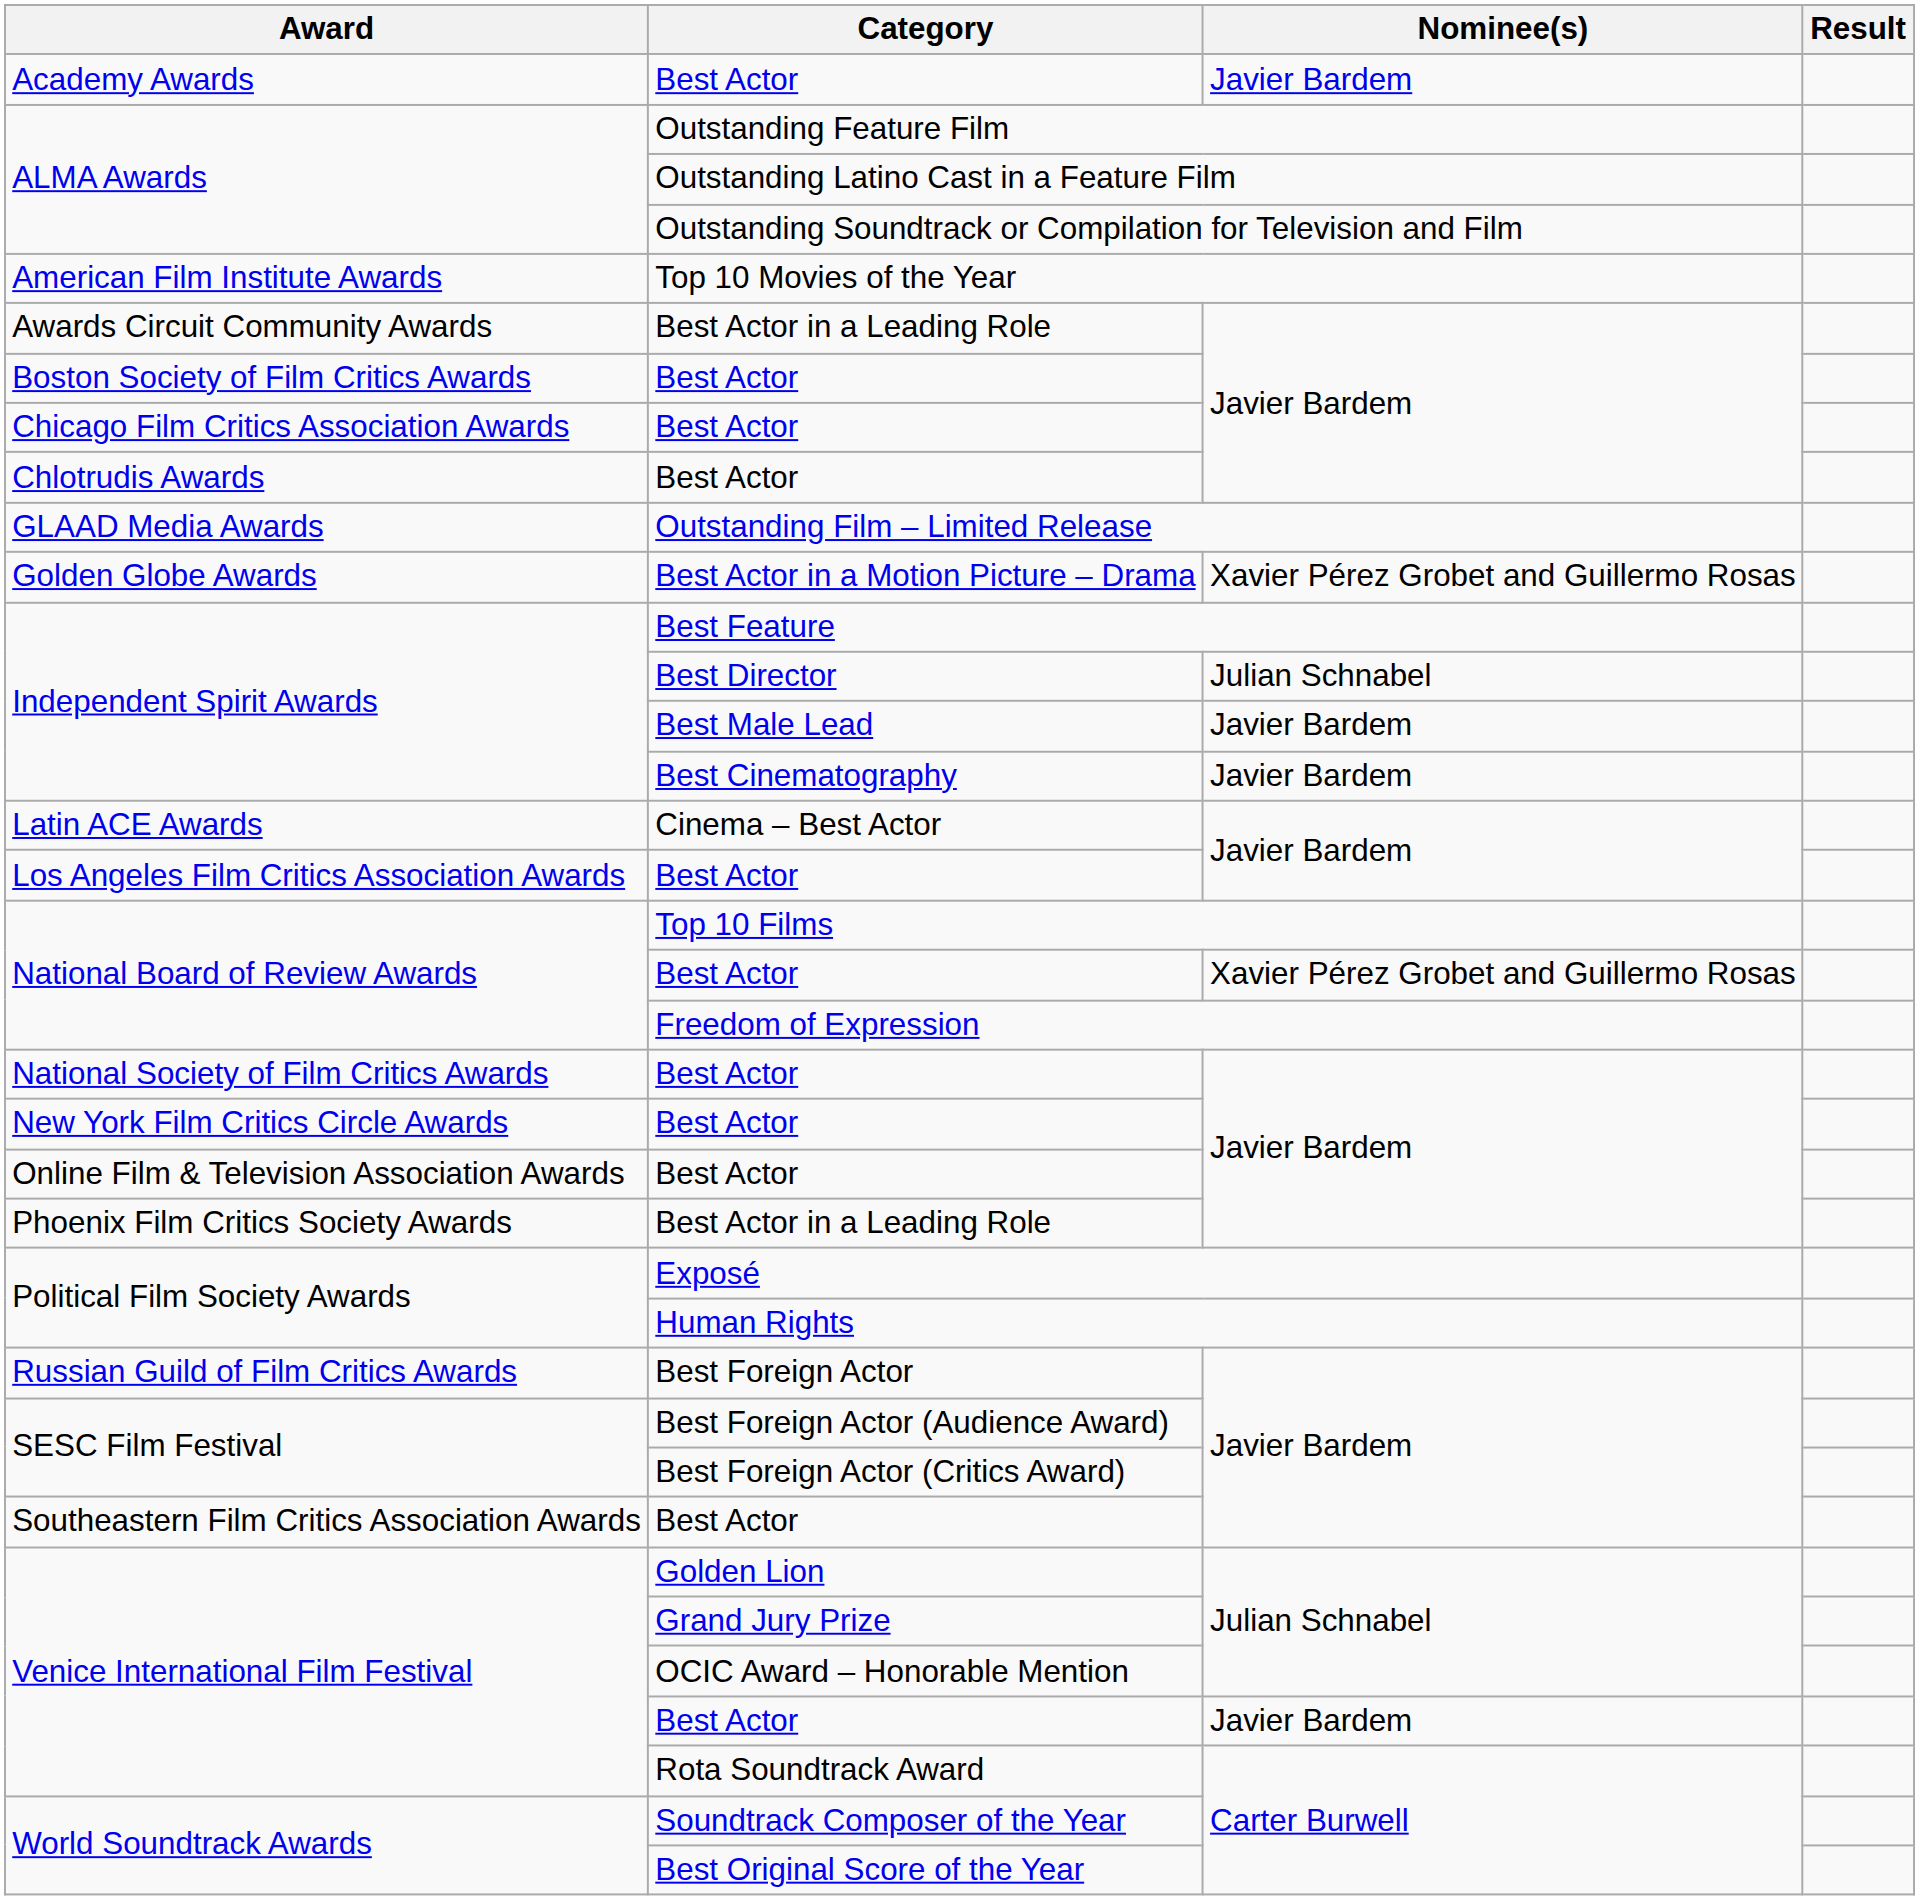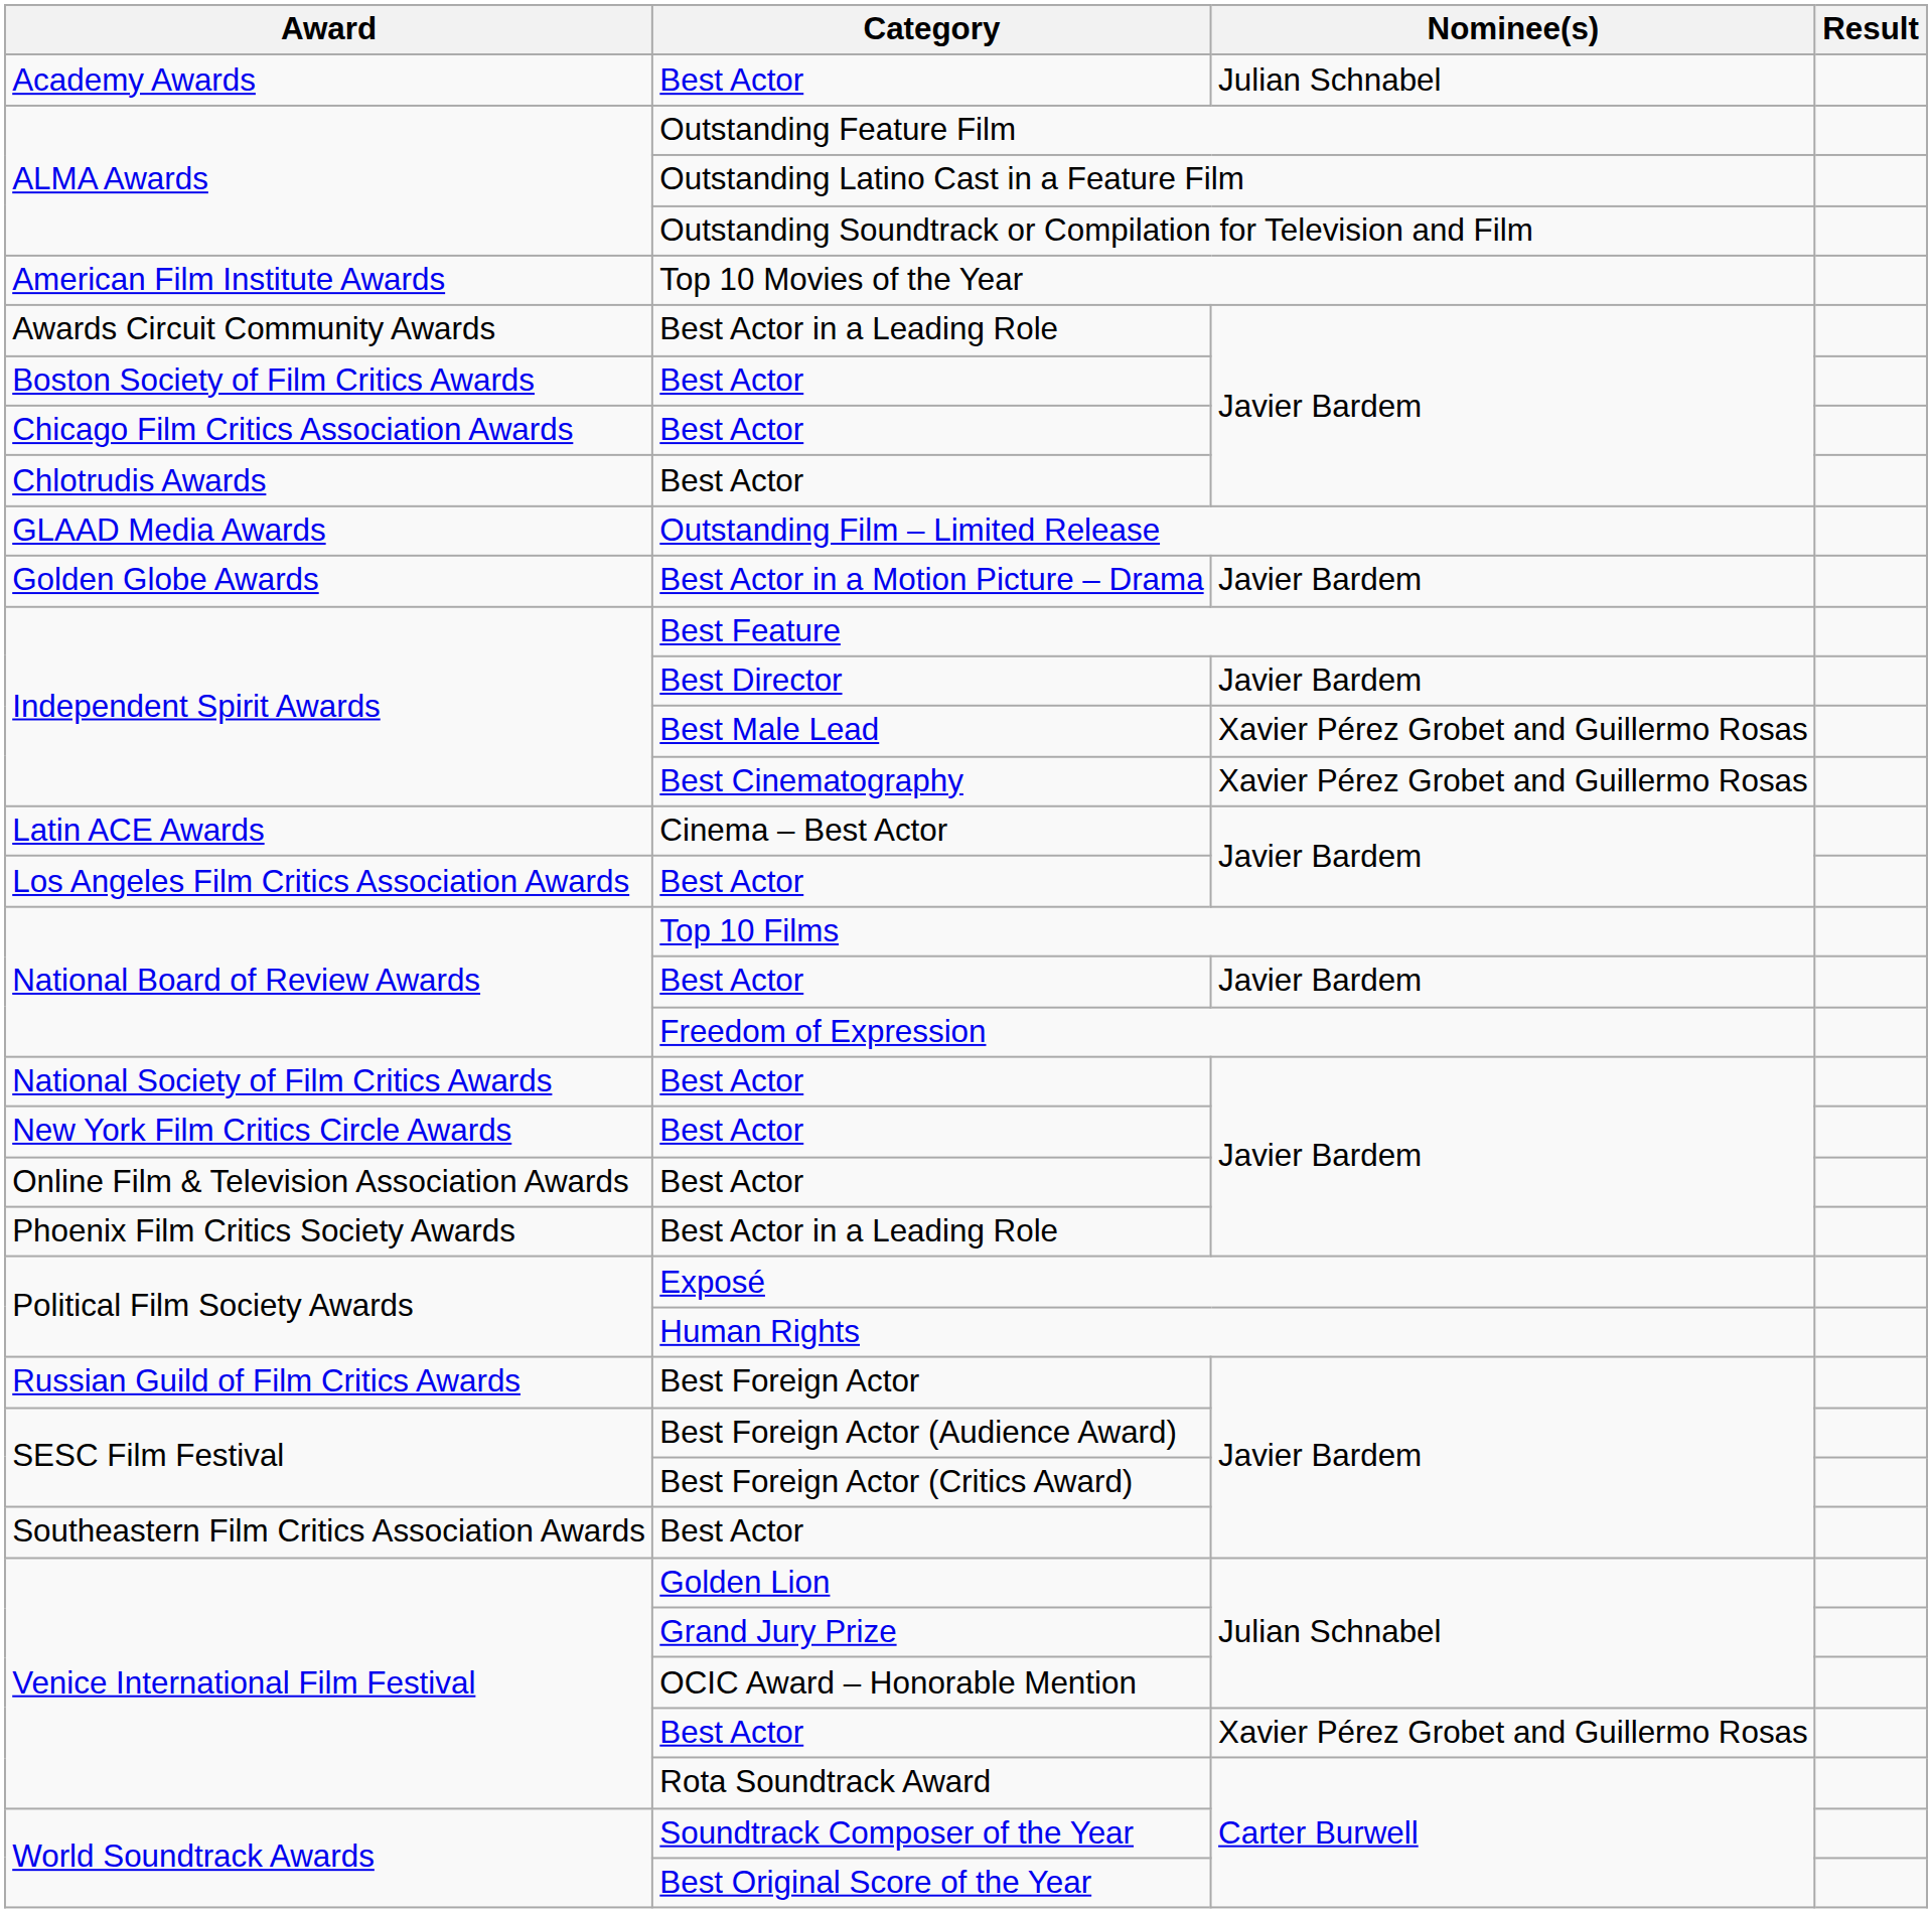Academy Awards / Best Actor | Nominee(s): Javier Bardem -> Julian Schnabel
Best Actor in a Motion Picture – Drama | Nominee(s): Xavier Pérez Grobet and Guillermo Rosas -> Javier Bardem
Best Director | Nominee(s): Julian Schnabel -> Javier Bardem
Best Male Lead | Nominee(s): Javier Bardem -> Xavier Pérez Grobet and Guillermo Rosas
Best Cinematography | Nominee(s): Javier Bardem -> Xavier Pérez Grobet and Guillermo Rosas
National Board of Review Awards / Best Actor | Nominee(s): Xavier Pérez Grobet and Guillermo Rosas -> Javier Bardem
Venice International Film Festival / Best Actor | Nominee(s): Javier Bardem -> Xavier Pérez Grobet and Guillermo Rosas
